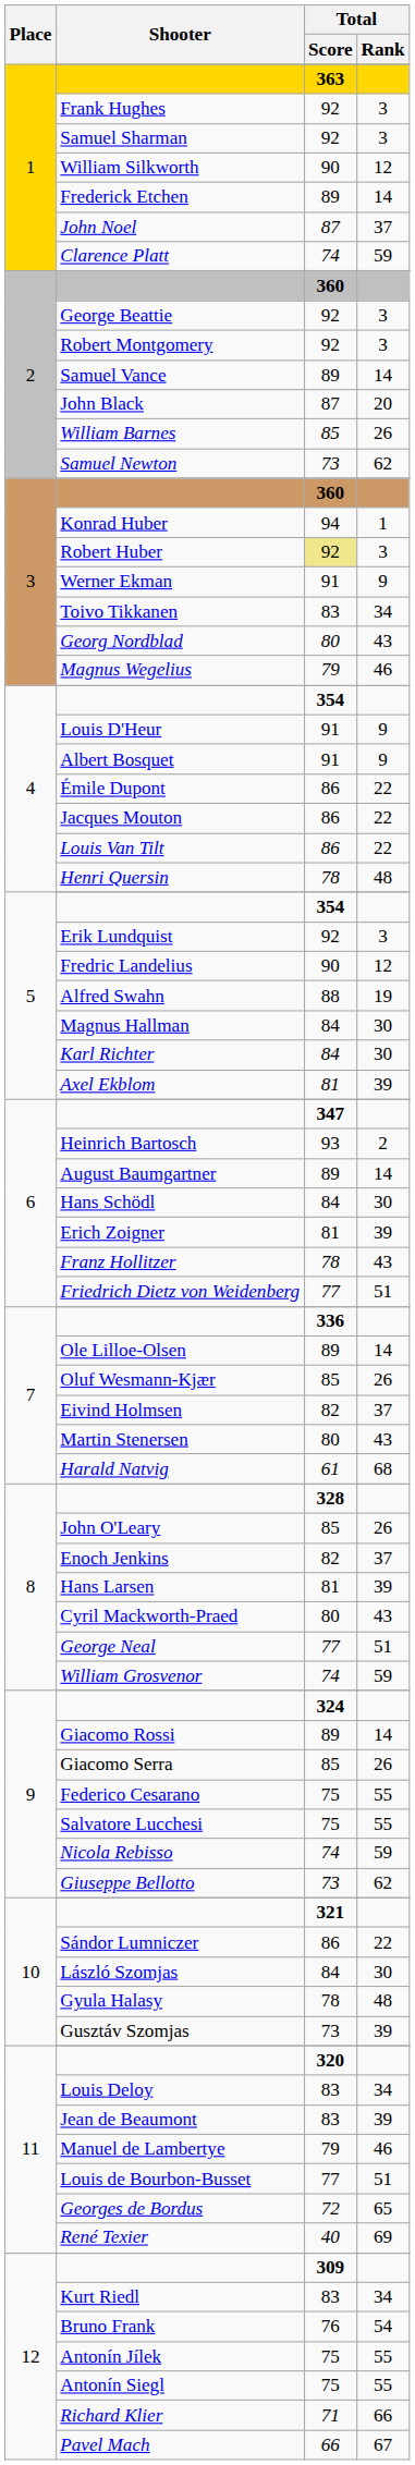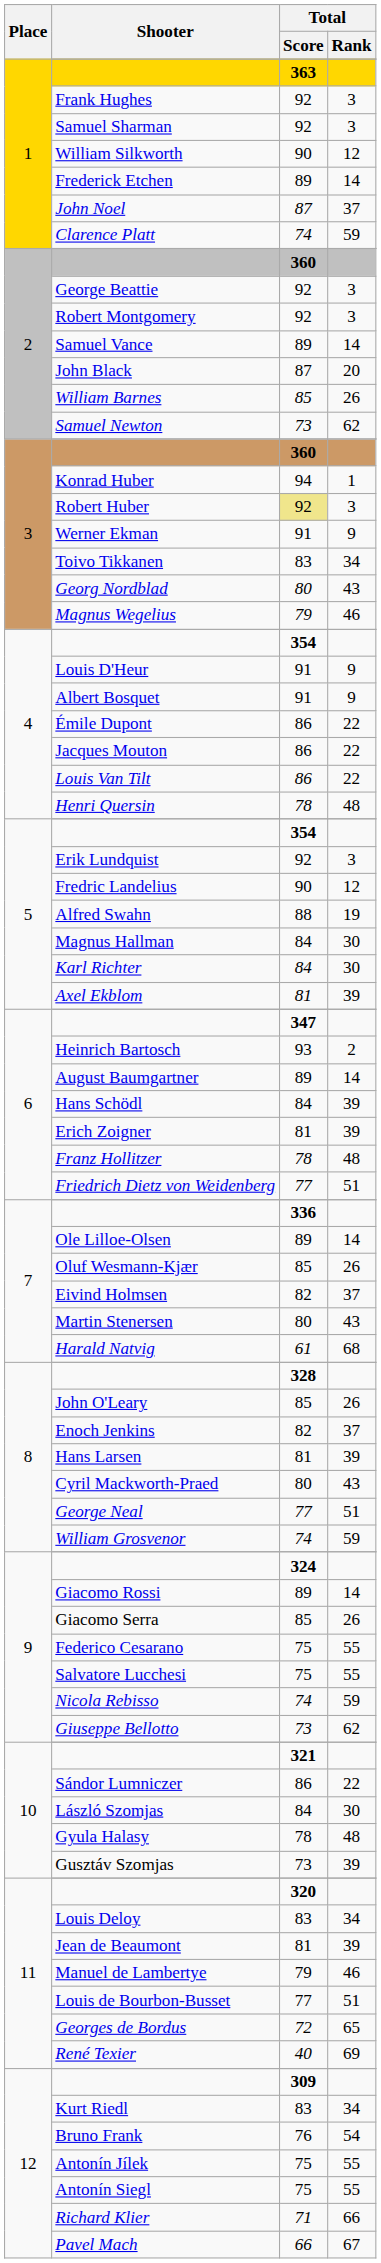Hans Schödl | Total / Rank: 30 -> 39
Franz Hollitzer | Total / Rank: 43 -> 48
Jean de Beaumont | Total / Score: 83 -> 81
